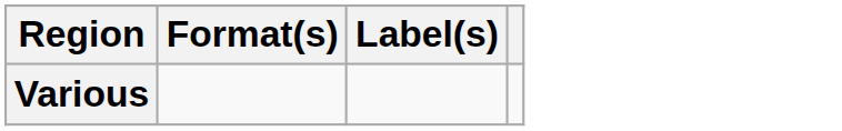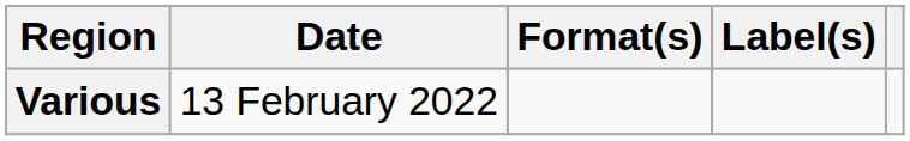+ column: Date | 13 February 2022
